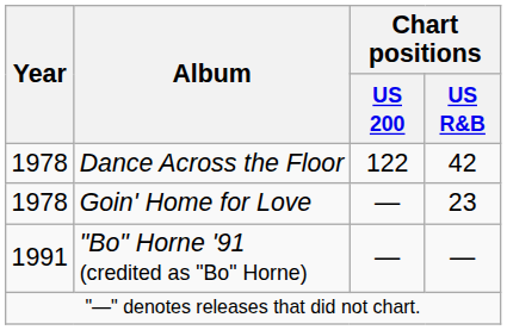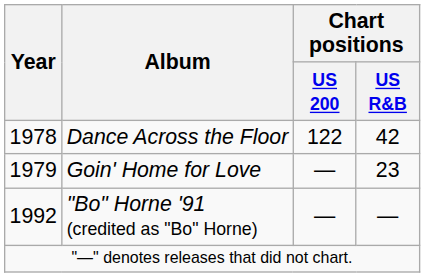Goin' Home for Love | Year: 1978 -> 1979
"Bo" Horne '91 (credited as "Bo" Horne) | Year: 1991 -> 1992
